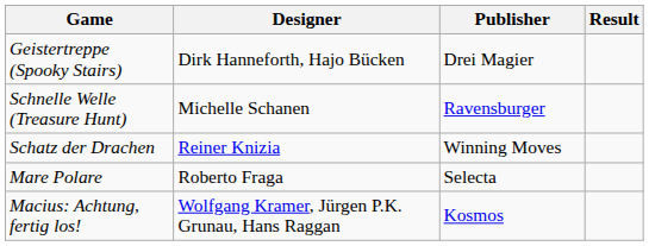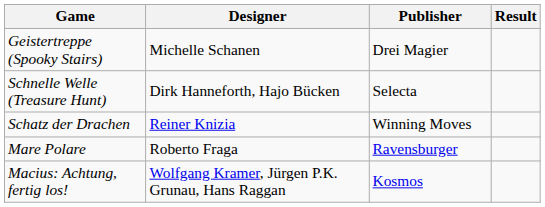Geistertreppe (Spooky Stairs) | Designer: Dirk Hanneforth, Hajo Bücken -> Michelle Schanen
Schnelle Welle (Treasure Hunt) | Designer: Michelle Schanen -> Dirk Hanneforth, Hajo Bücken
Schnelle Welle (Treasure Hunt) | Publisher: Ravensburger -> Selecta
Mare Polare | Publisher: Selecta -> Ravensburger
